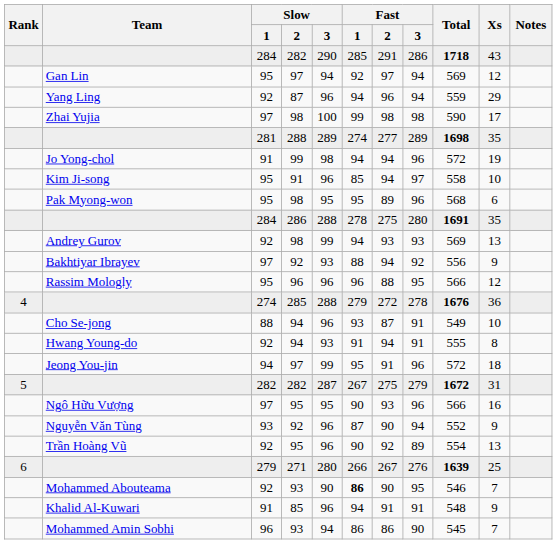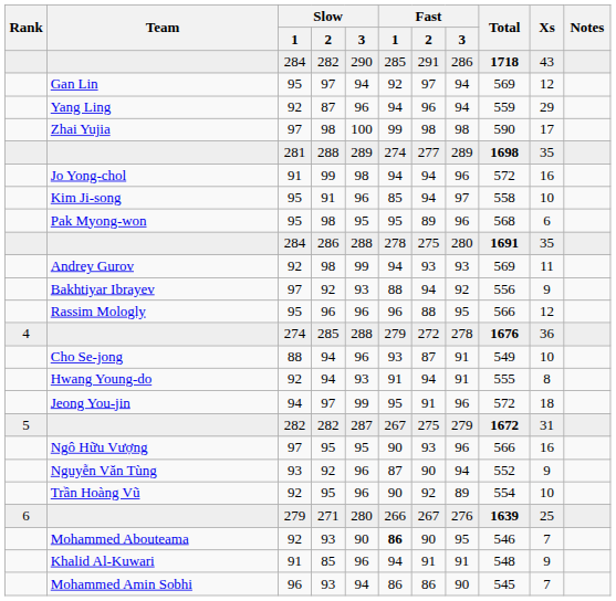Jo Yong-chol | Xs: 19 -> 16
Andrey Gurov | Xs: 13 -> 11
Trần Hoàng Vũ | Xs: 13 -> 10
